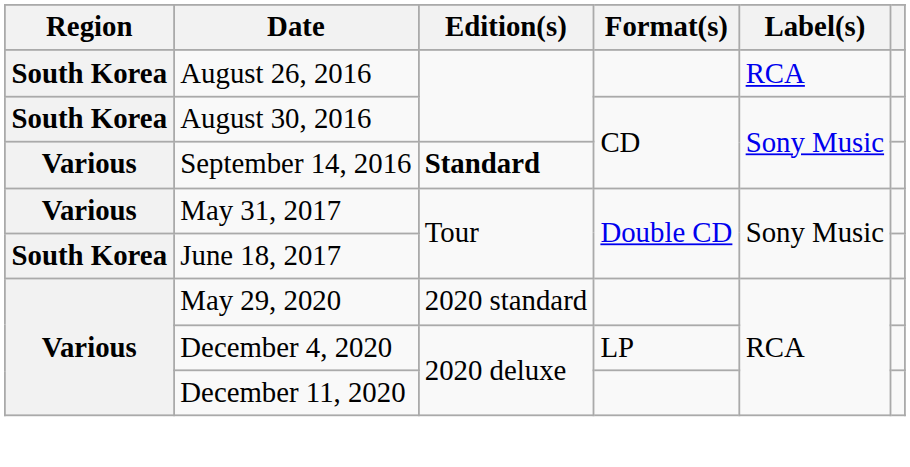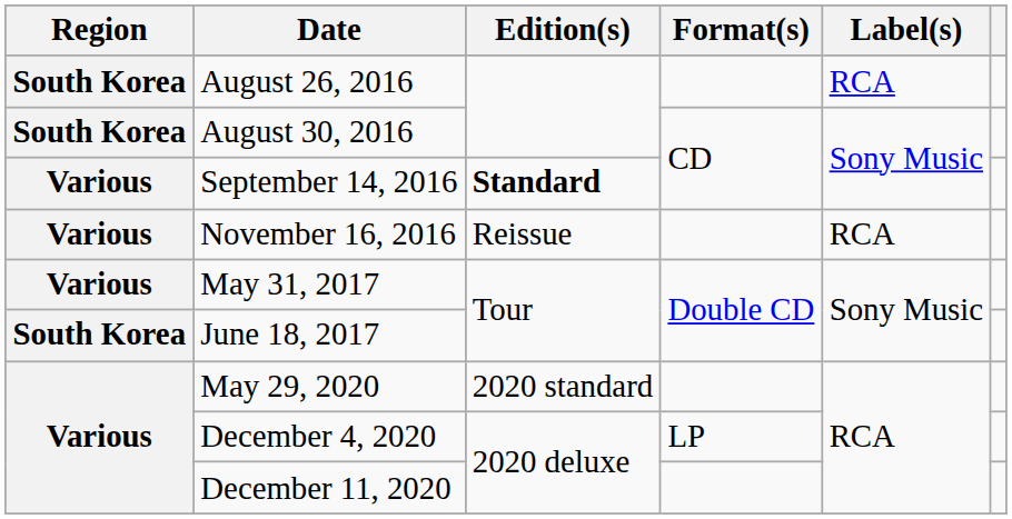+ row: Various | November 16, 2016 | Reissue | RCA
